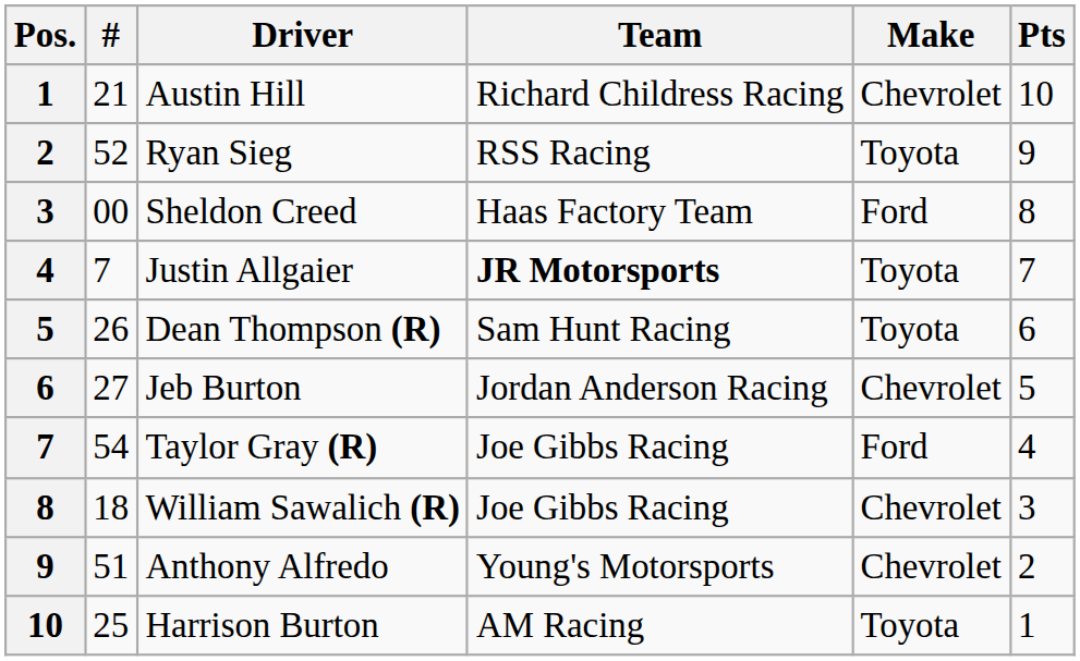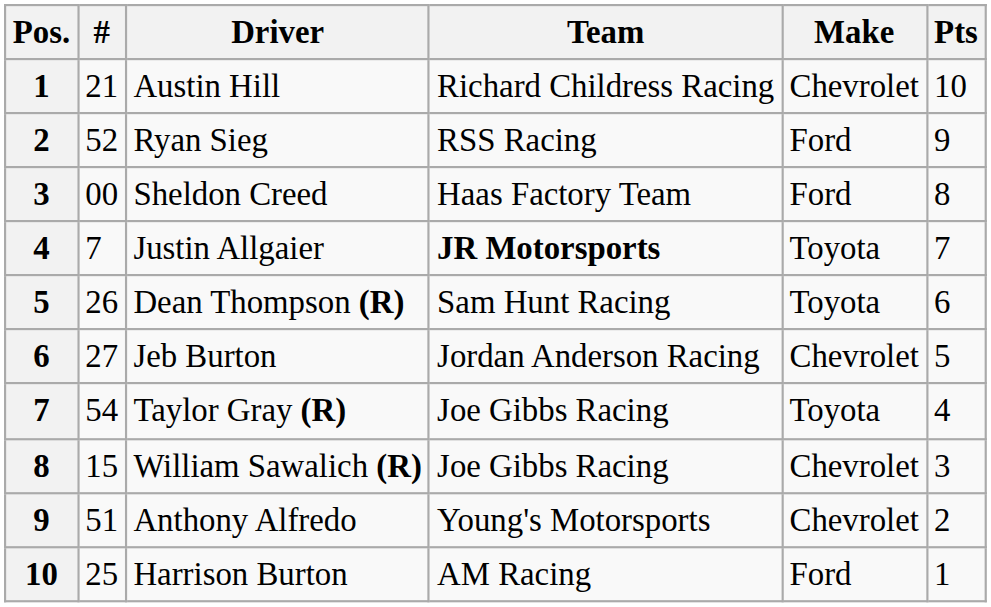Ryan Sieg | Make: Toyota -> Ford
Taylor Gray (R) | Make: Ford -> Toyota
William Sawalich (R) | #: 18 -> 15
Harrison Burton | Make: Toyota -> Ford
